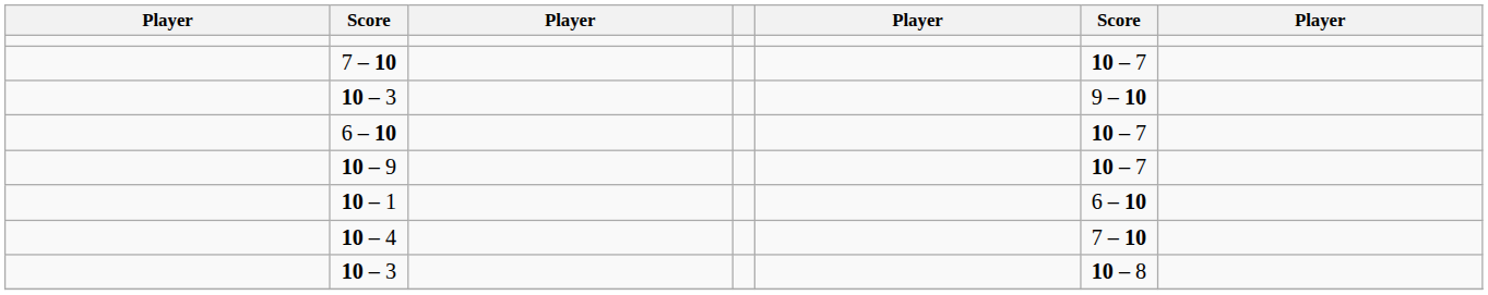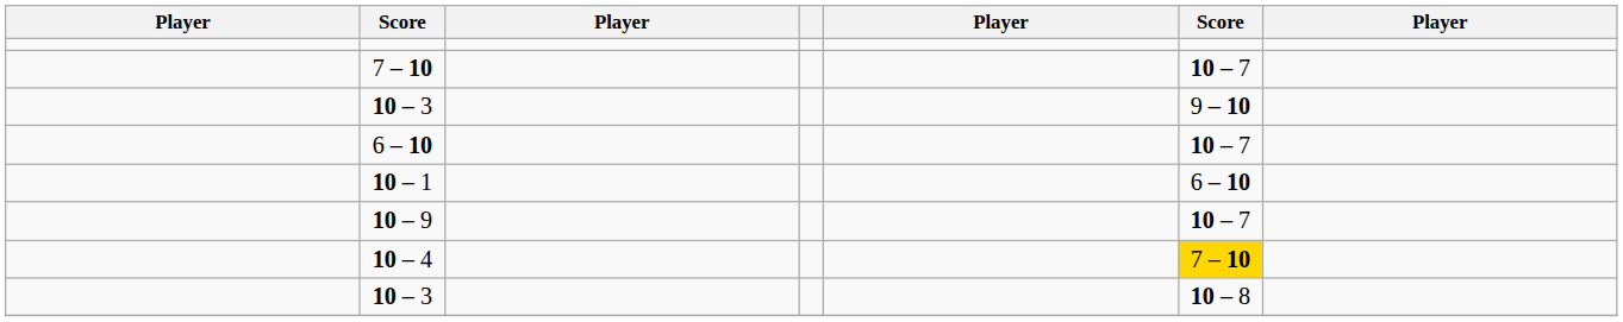rows swapped: 10 – 1 <-> 10 – 9
10 – 4 | column 6: no background -> gold background
